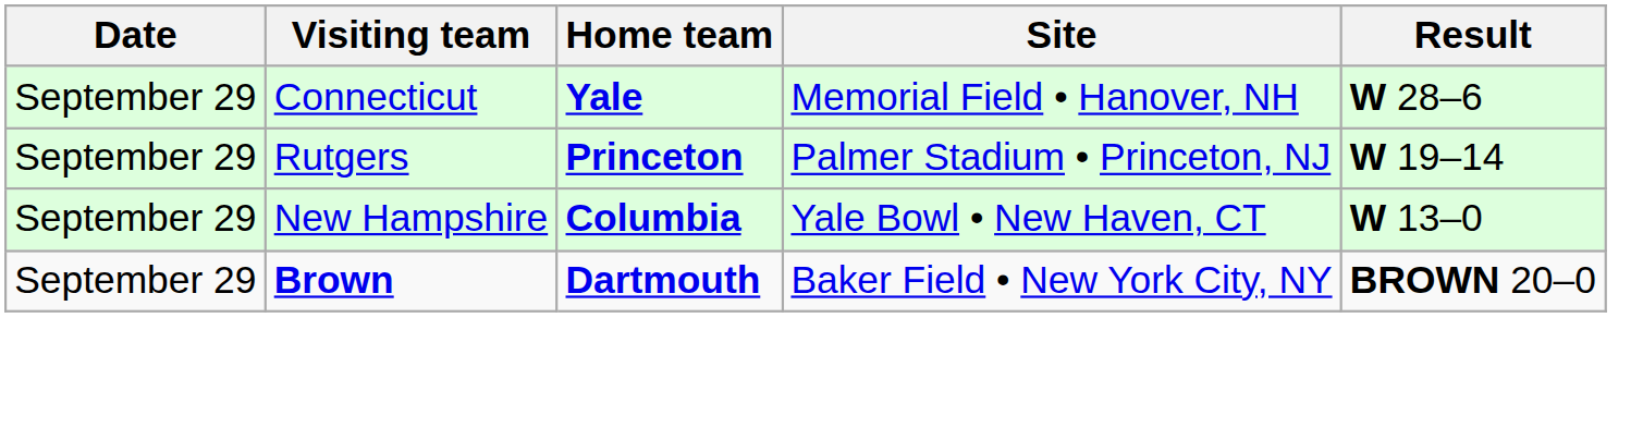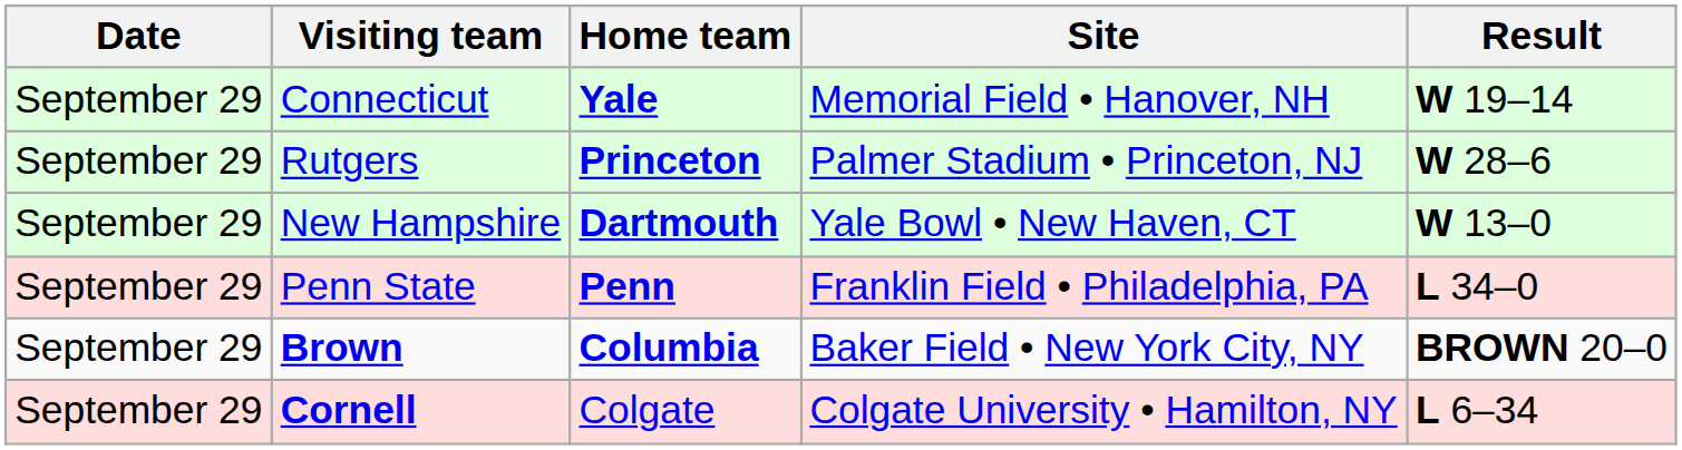Connecticut | Result: W 28–6 -> W 19–14
Rutgers | Result: W 19–14 -> W 28–6
New Hampshire | Home team: Columbia -> Dartmouth
+ row: September 29 | Penn State | Penn | Franklin Field • Philadelphia, PA | L 34–0
Brown | Home team: Dartmouth -> Columbia
+ row: September 29 | Cornell | Colgate | Colgate University • Hamilton, NY | L 6–34
